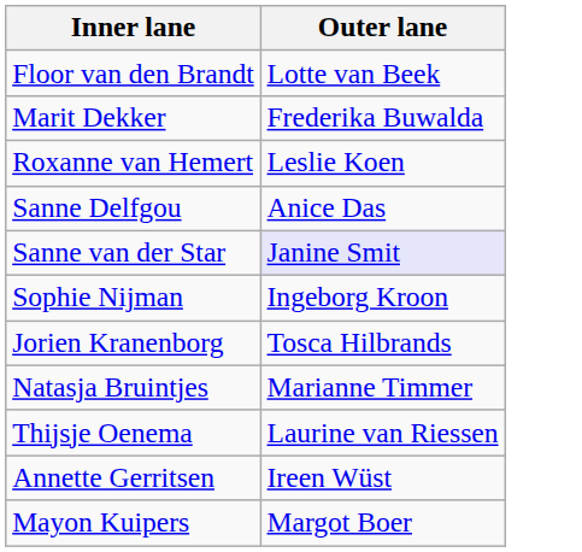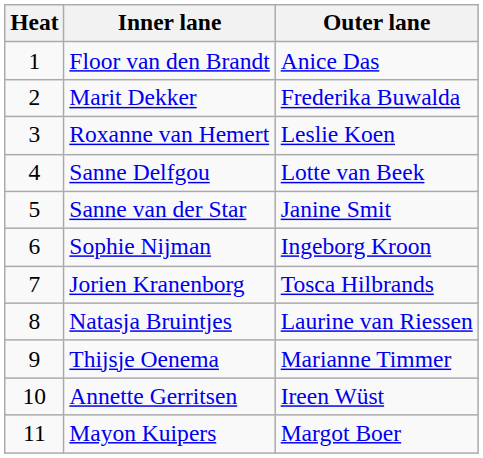+ column: Heat | 1 | 2 | 3 | 4 | 5 | 6 | 7 | 8 | 9 | 10 | 11
Floor van den Brandt | Outer lane: Lotte van Beek -> Anice Das
Sanne Delfgou | Outer lane: Anice Das -> Lotte van Beek
Sanne van der Star | Outer lane: lavender background -> no background
Natasja Bruintjes | Outer lane: Marianne Timmer -> Laurine van Riessen
Thijsje Oenema | Outer lane: Laurine van Riessen -> Marianne Timmer
